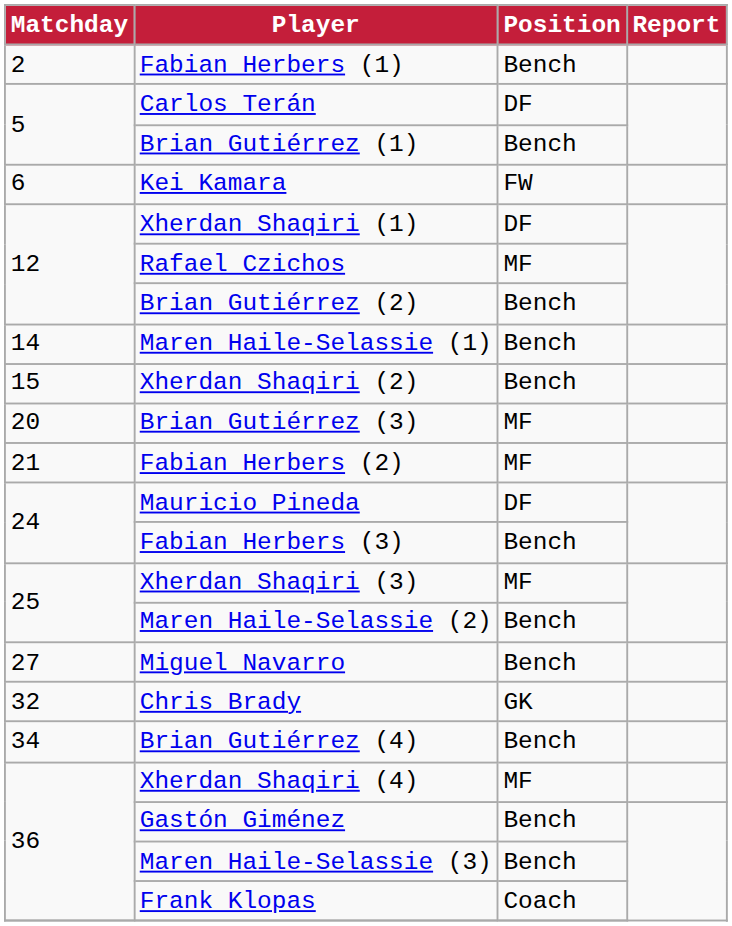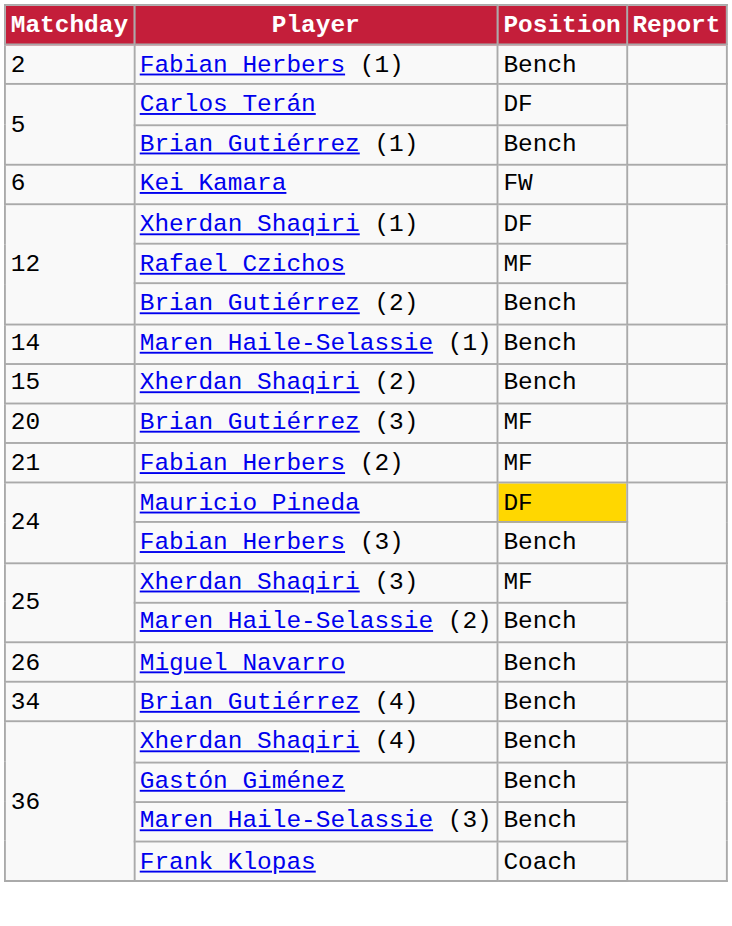Mauricio Pineda | Position: no background -> gold background
Miguel Navarro | Matchday: 27 -> 26
- row: 32 | Chris Brady | GK
Xherdan Shaqiri (4) | Position: MF -> Bench
